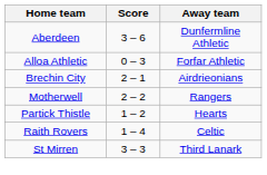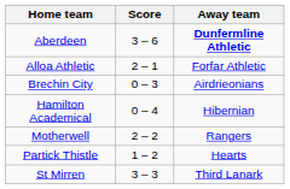Aberdeen | Away team: normal -> bold
Alloa Athletic | Score: 0 – 3 -> 2 – 1
Brechin City | Score: 2 – 1 -> 0 – 3
+ row: Hamilton Academical | 0 – 4 | Hibernian
- row: Raith Rovers | 1 – 4 | Celtic
